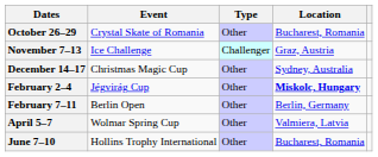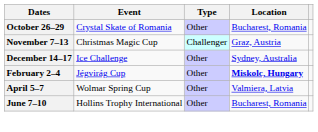November 7–13 | Event: Ice Challenge -> Christmas Magic Cup
December 14–17 | Event: Christmas Magic Cup -> Ice Challenge
- row: February 7–11 | Berlin Open | Other | Berlin, Germany
